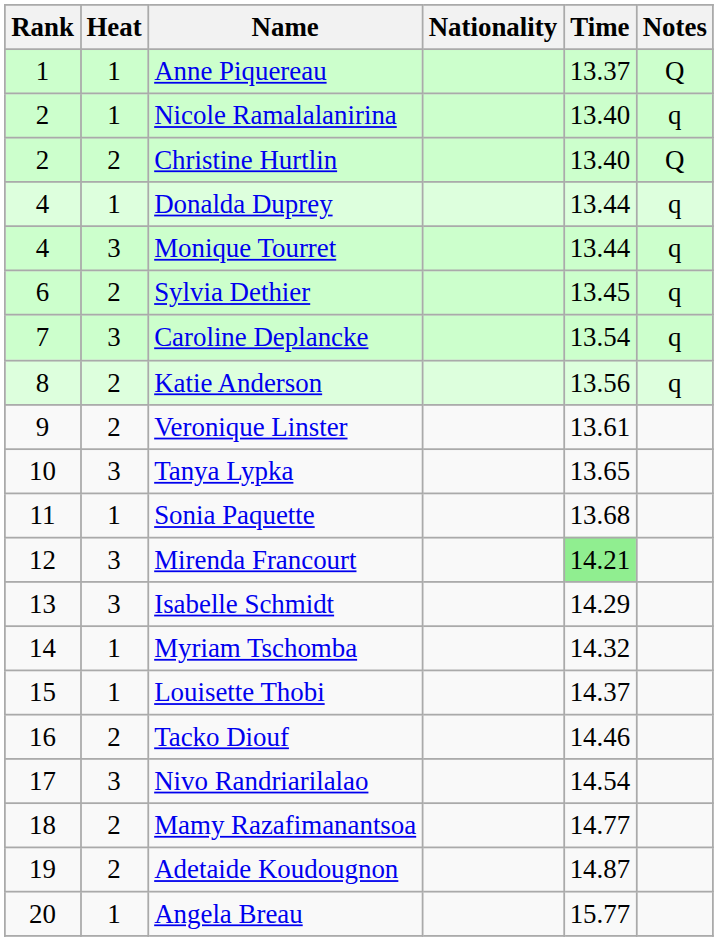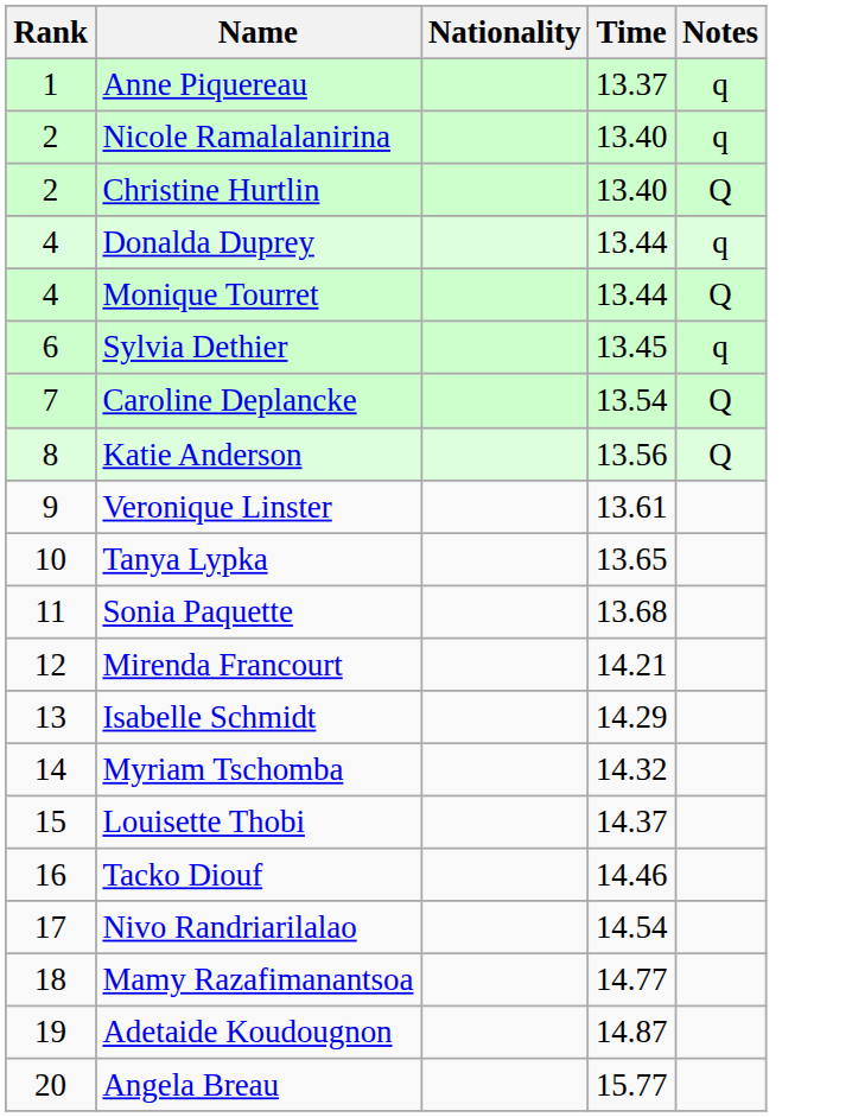- column: Heat | 1 | 1 | 2 | 1 | 3 | 2 | 3 | 2 | 2 | 3 | 1 | 3 | 3 | 1 | 1 | 2 | 3 | 2 | 2 | 1
Anne Piquereau | Notes: Q -> q
Monique Tourret | Notes: q -> Q
Caroline Deplancke | Notes: q -> Q
Katie Anderson | Notes: q -> Q
Mirenda Francourt | Time: lightgreen background -> no background
